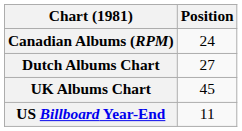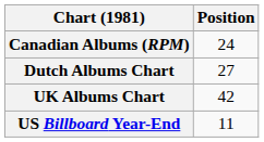UK Albums Chart | Position: 45 -> 42
